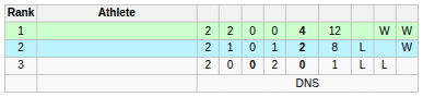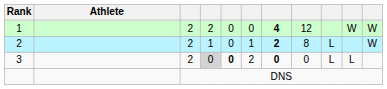3 | column 4: no background -> lightgrey background
3 | column 8: 1 -> 0
